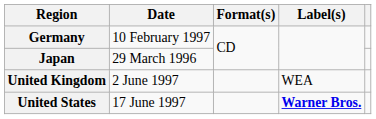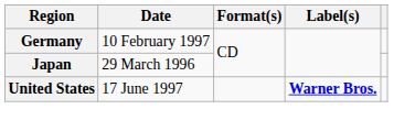- row: United Kingdom | 2 June 1997 | WEA
